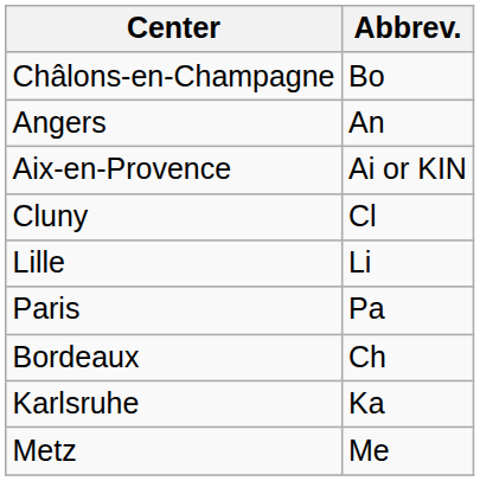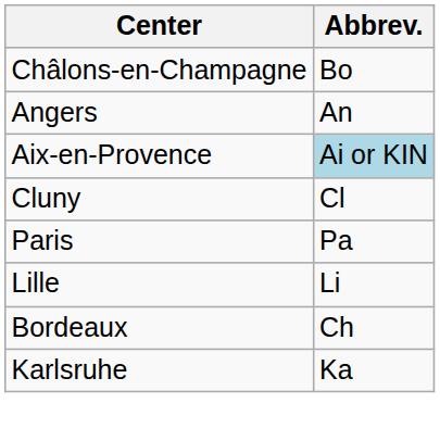Aix-en-Provence | Abbrev.: no background -> lightblue background
rows swapped: Lille <-> Paris
- row: Metz | Me
